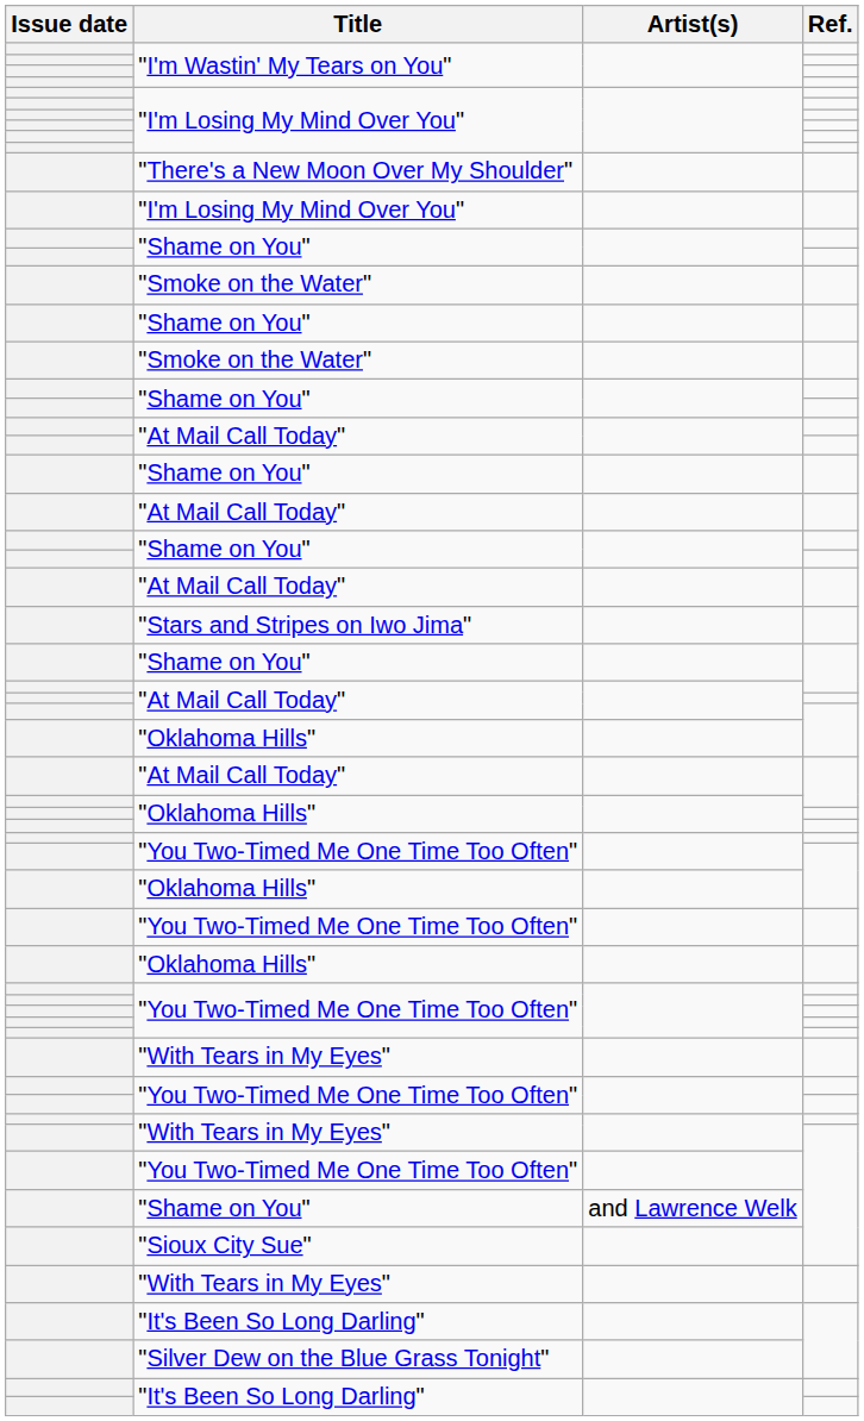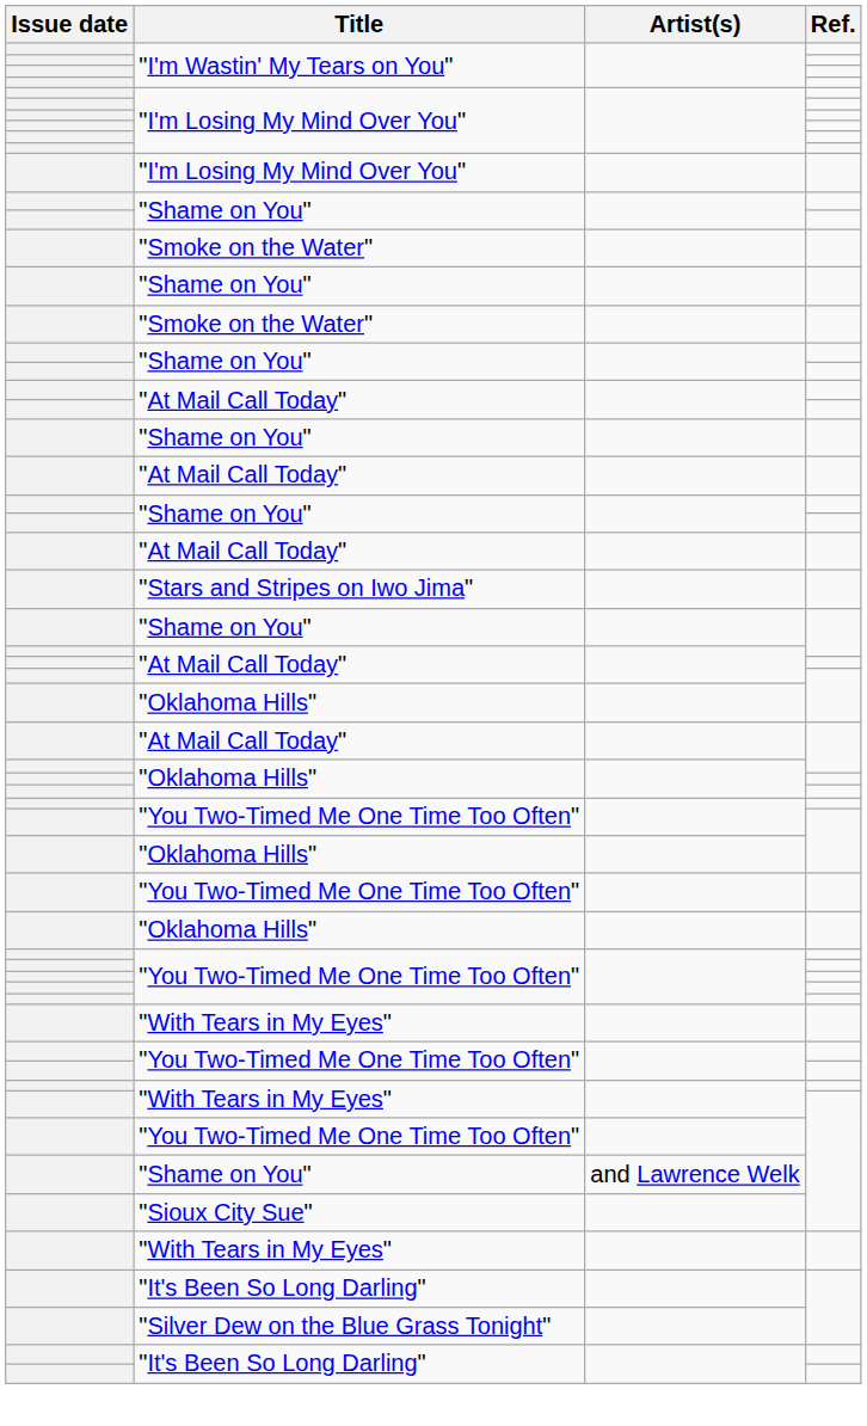- row: "There's a New Moon Over My Shoulder"
